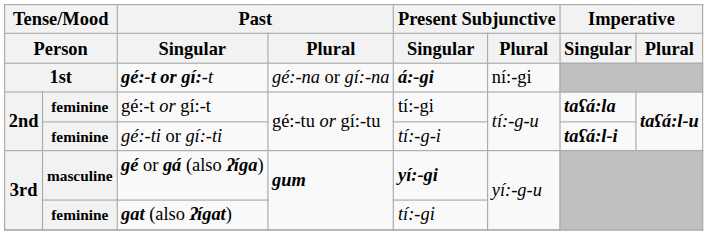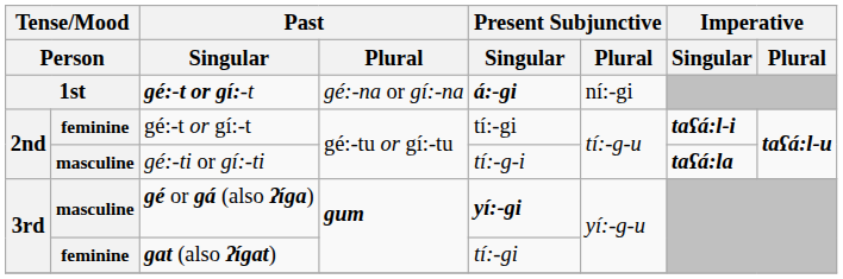2nd / gé:-t or gí:-t | Imperative / Singular: taʕá:la -> taʕá:l-i
gé:-ti or gí:-ti | column 2: feminine -> masculine
gé:-ti or gí:-ti | Imperative / Singular: taʕá:l-i -> taʕá:la
